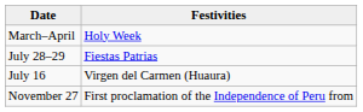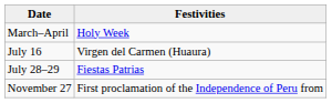rows swapped: July 16 <-> July 28–29
